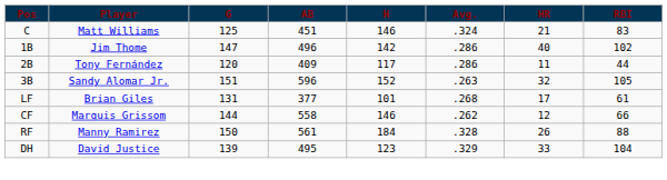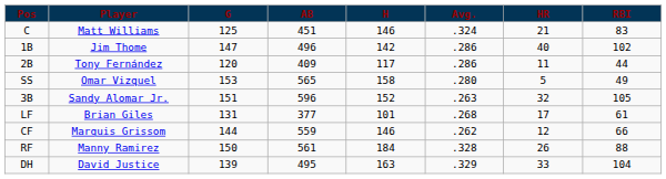+ row: SS | Omar Vizquel | 153 | 565 | 158 | .280 | 5 | 49
CF | AB: 558 -> 559
DH | H: 123 -> 163
